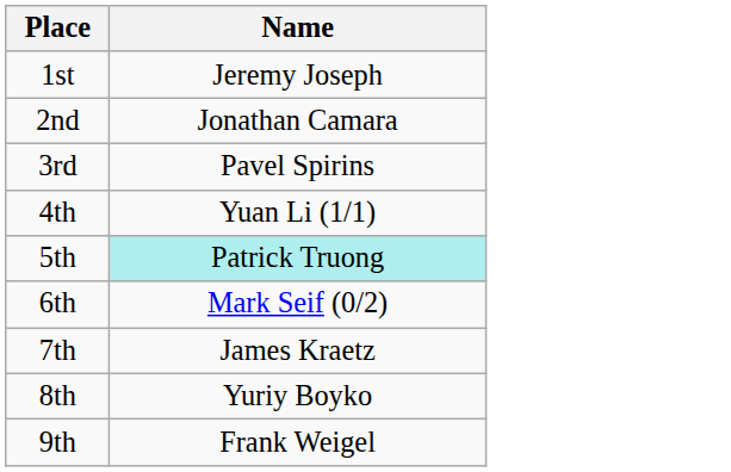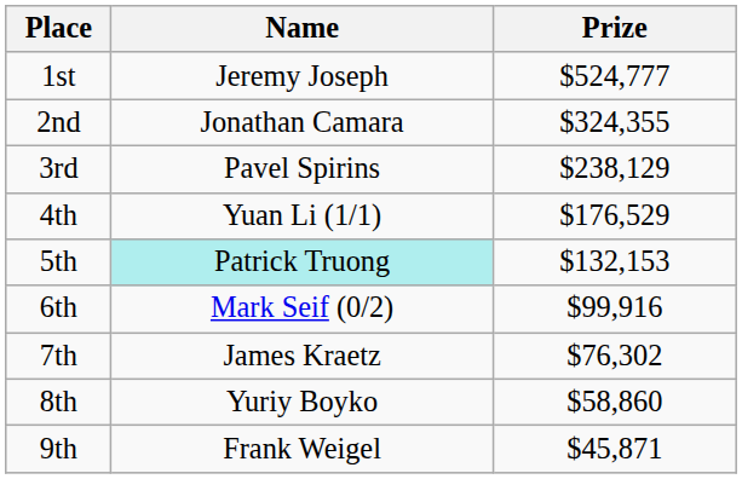+ column: Prize | $524,777 | $324,355 | $238,129 | $176,529 | $132,153 | $99,916 | $76,302 | $58,860 | $45,871
